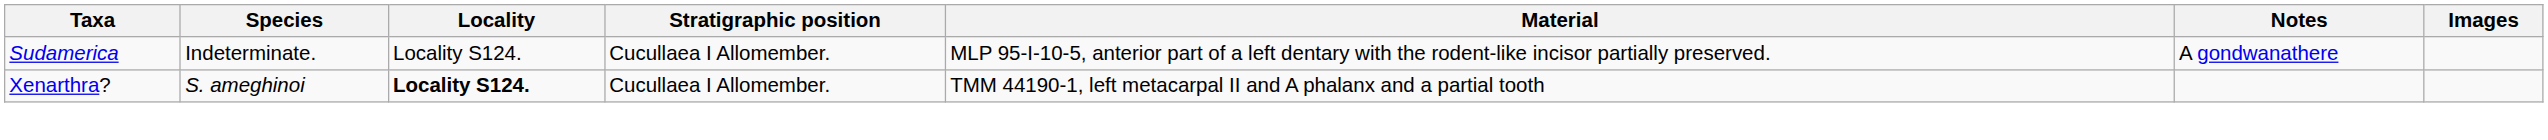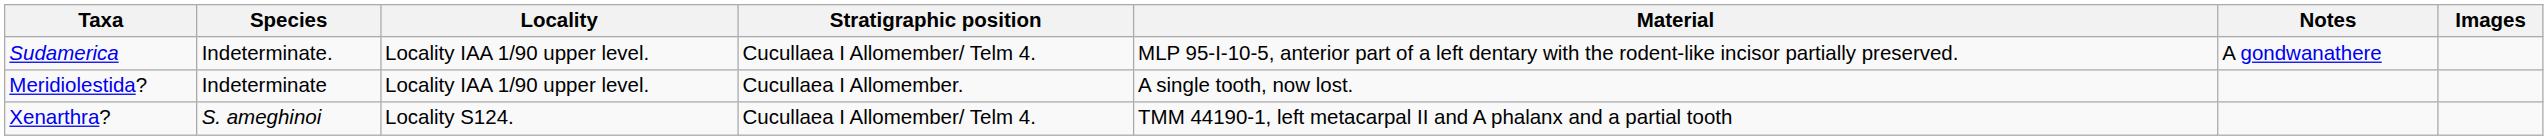Sudamerica | Locality: Locality S124. -> Locality IAA 1/90 upper level.
Sudamerica | Stratigraphic position: Cucullaea I Allomember. -> Cucullaea I Allomember/ Telm 4.
+ row: Meridiolestida? | Indeterminate | Locality IAA 1/90 upper level. | Cucullaea I Allomember. | A single tooth, now lost.
Xenarthra? | Locality: bold -> normal
Xenarthra? | Stratigraphic position: Cucullaea I Allomember. -> Cucullaea I Allomember/ Telm 4.
